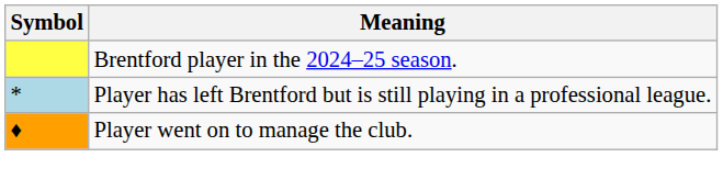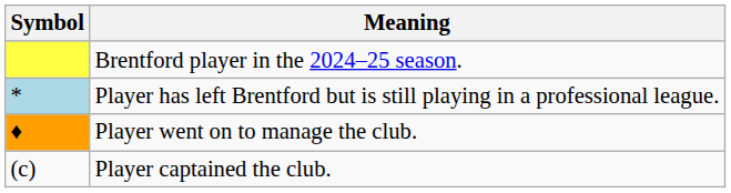+ row: (c) | Player captained the club.
